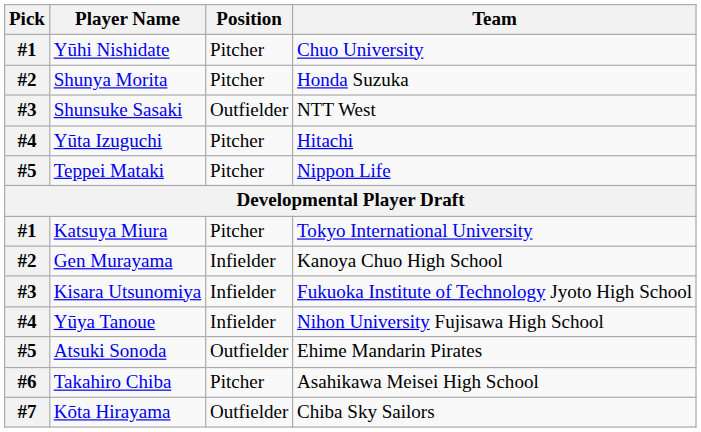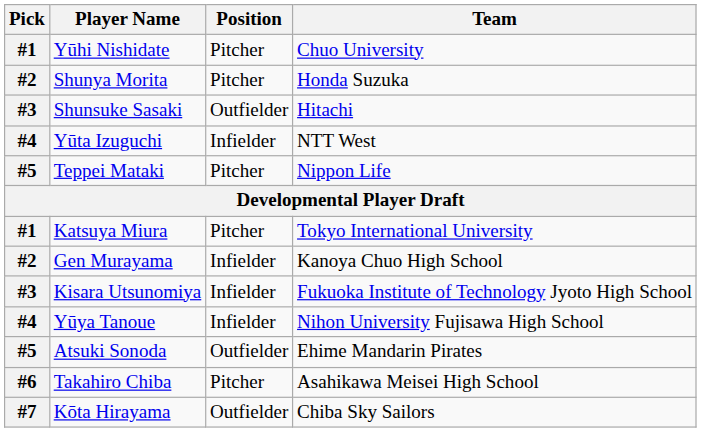Shunsuke Sasaki | Team: NTT West -> Hitachi
Yūta Izuguchi | Position: Pitcher -> Infielder
Yūta Izuguchi | Team: Hitachi -> NTT West
